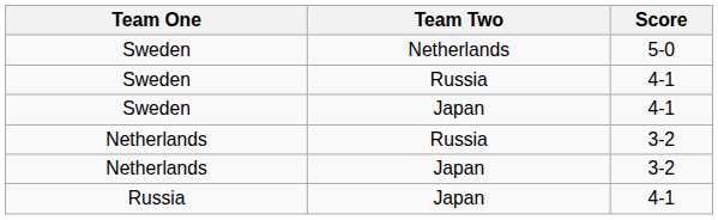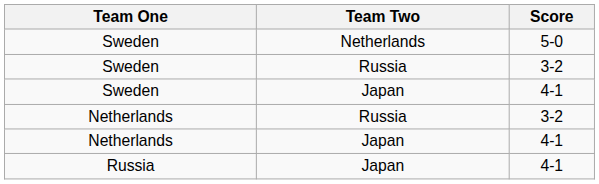Sweden / Russia | Score: 4-1 -> 3-2
Netherlands / Japan | Score: 3-2 -> 4-1
